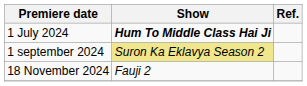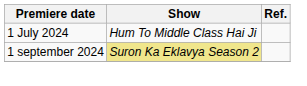1 July 2024 | Show: bold -> normal
- row: 18 November 2024 | Fauji 2
